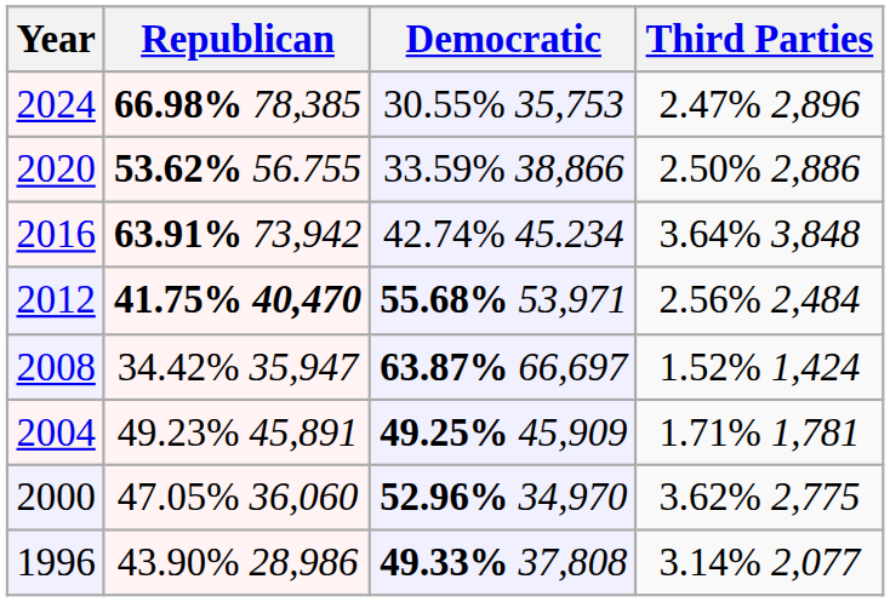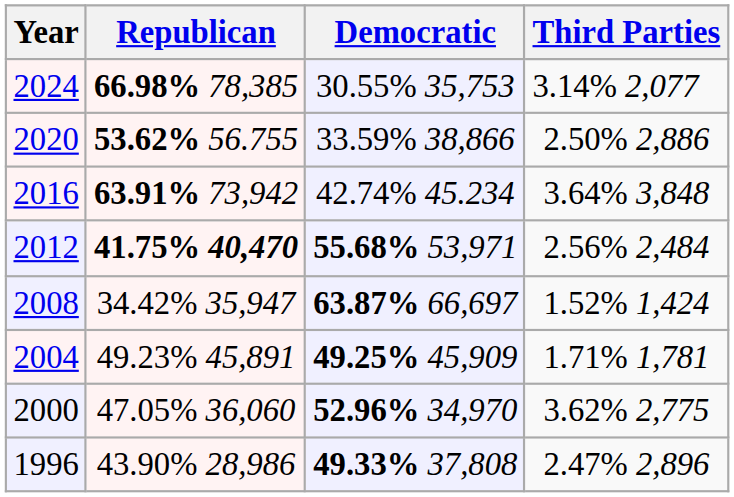2024 | Third Parties: 2.47% 2,896 -> 3.14% 2,077
1996 | Third Parties: 3.14% 2,077 -> 2.47% 2,896
